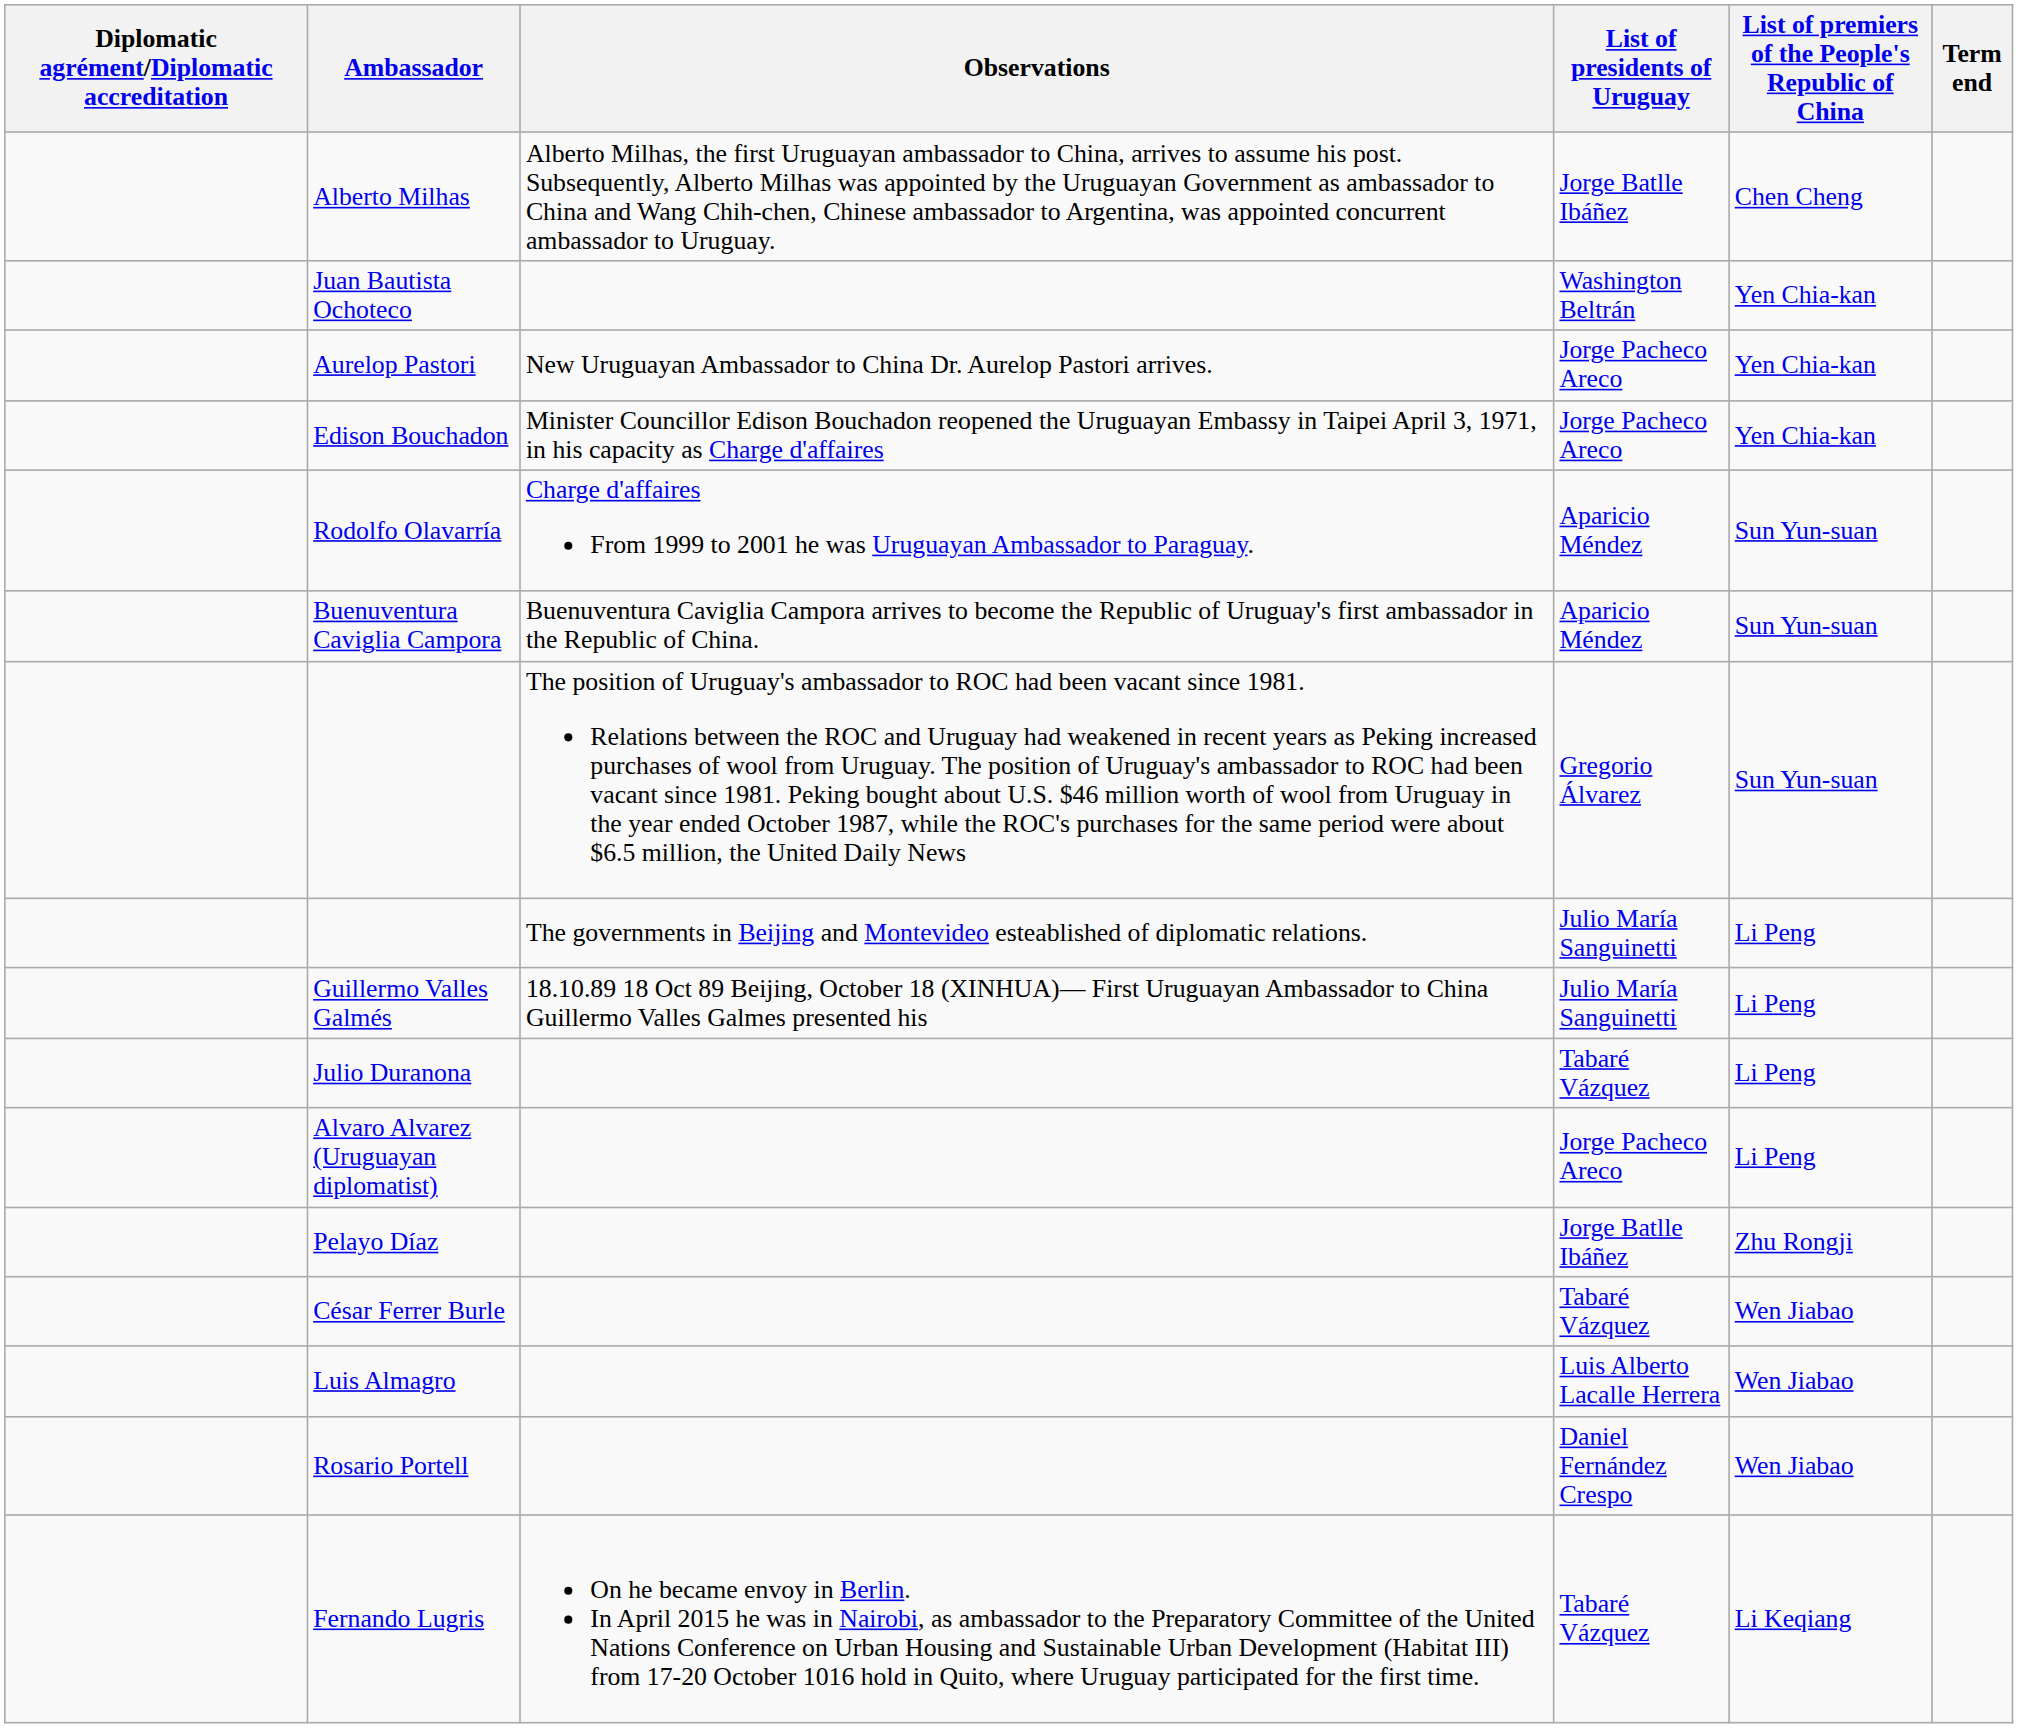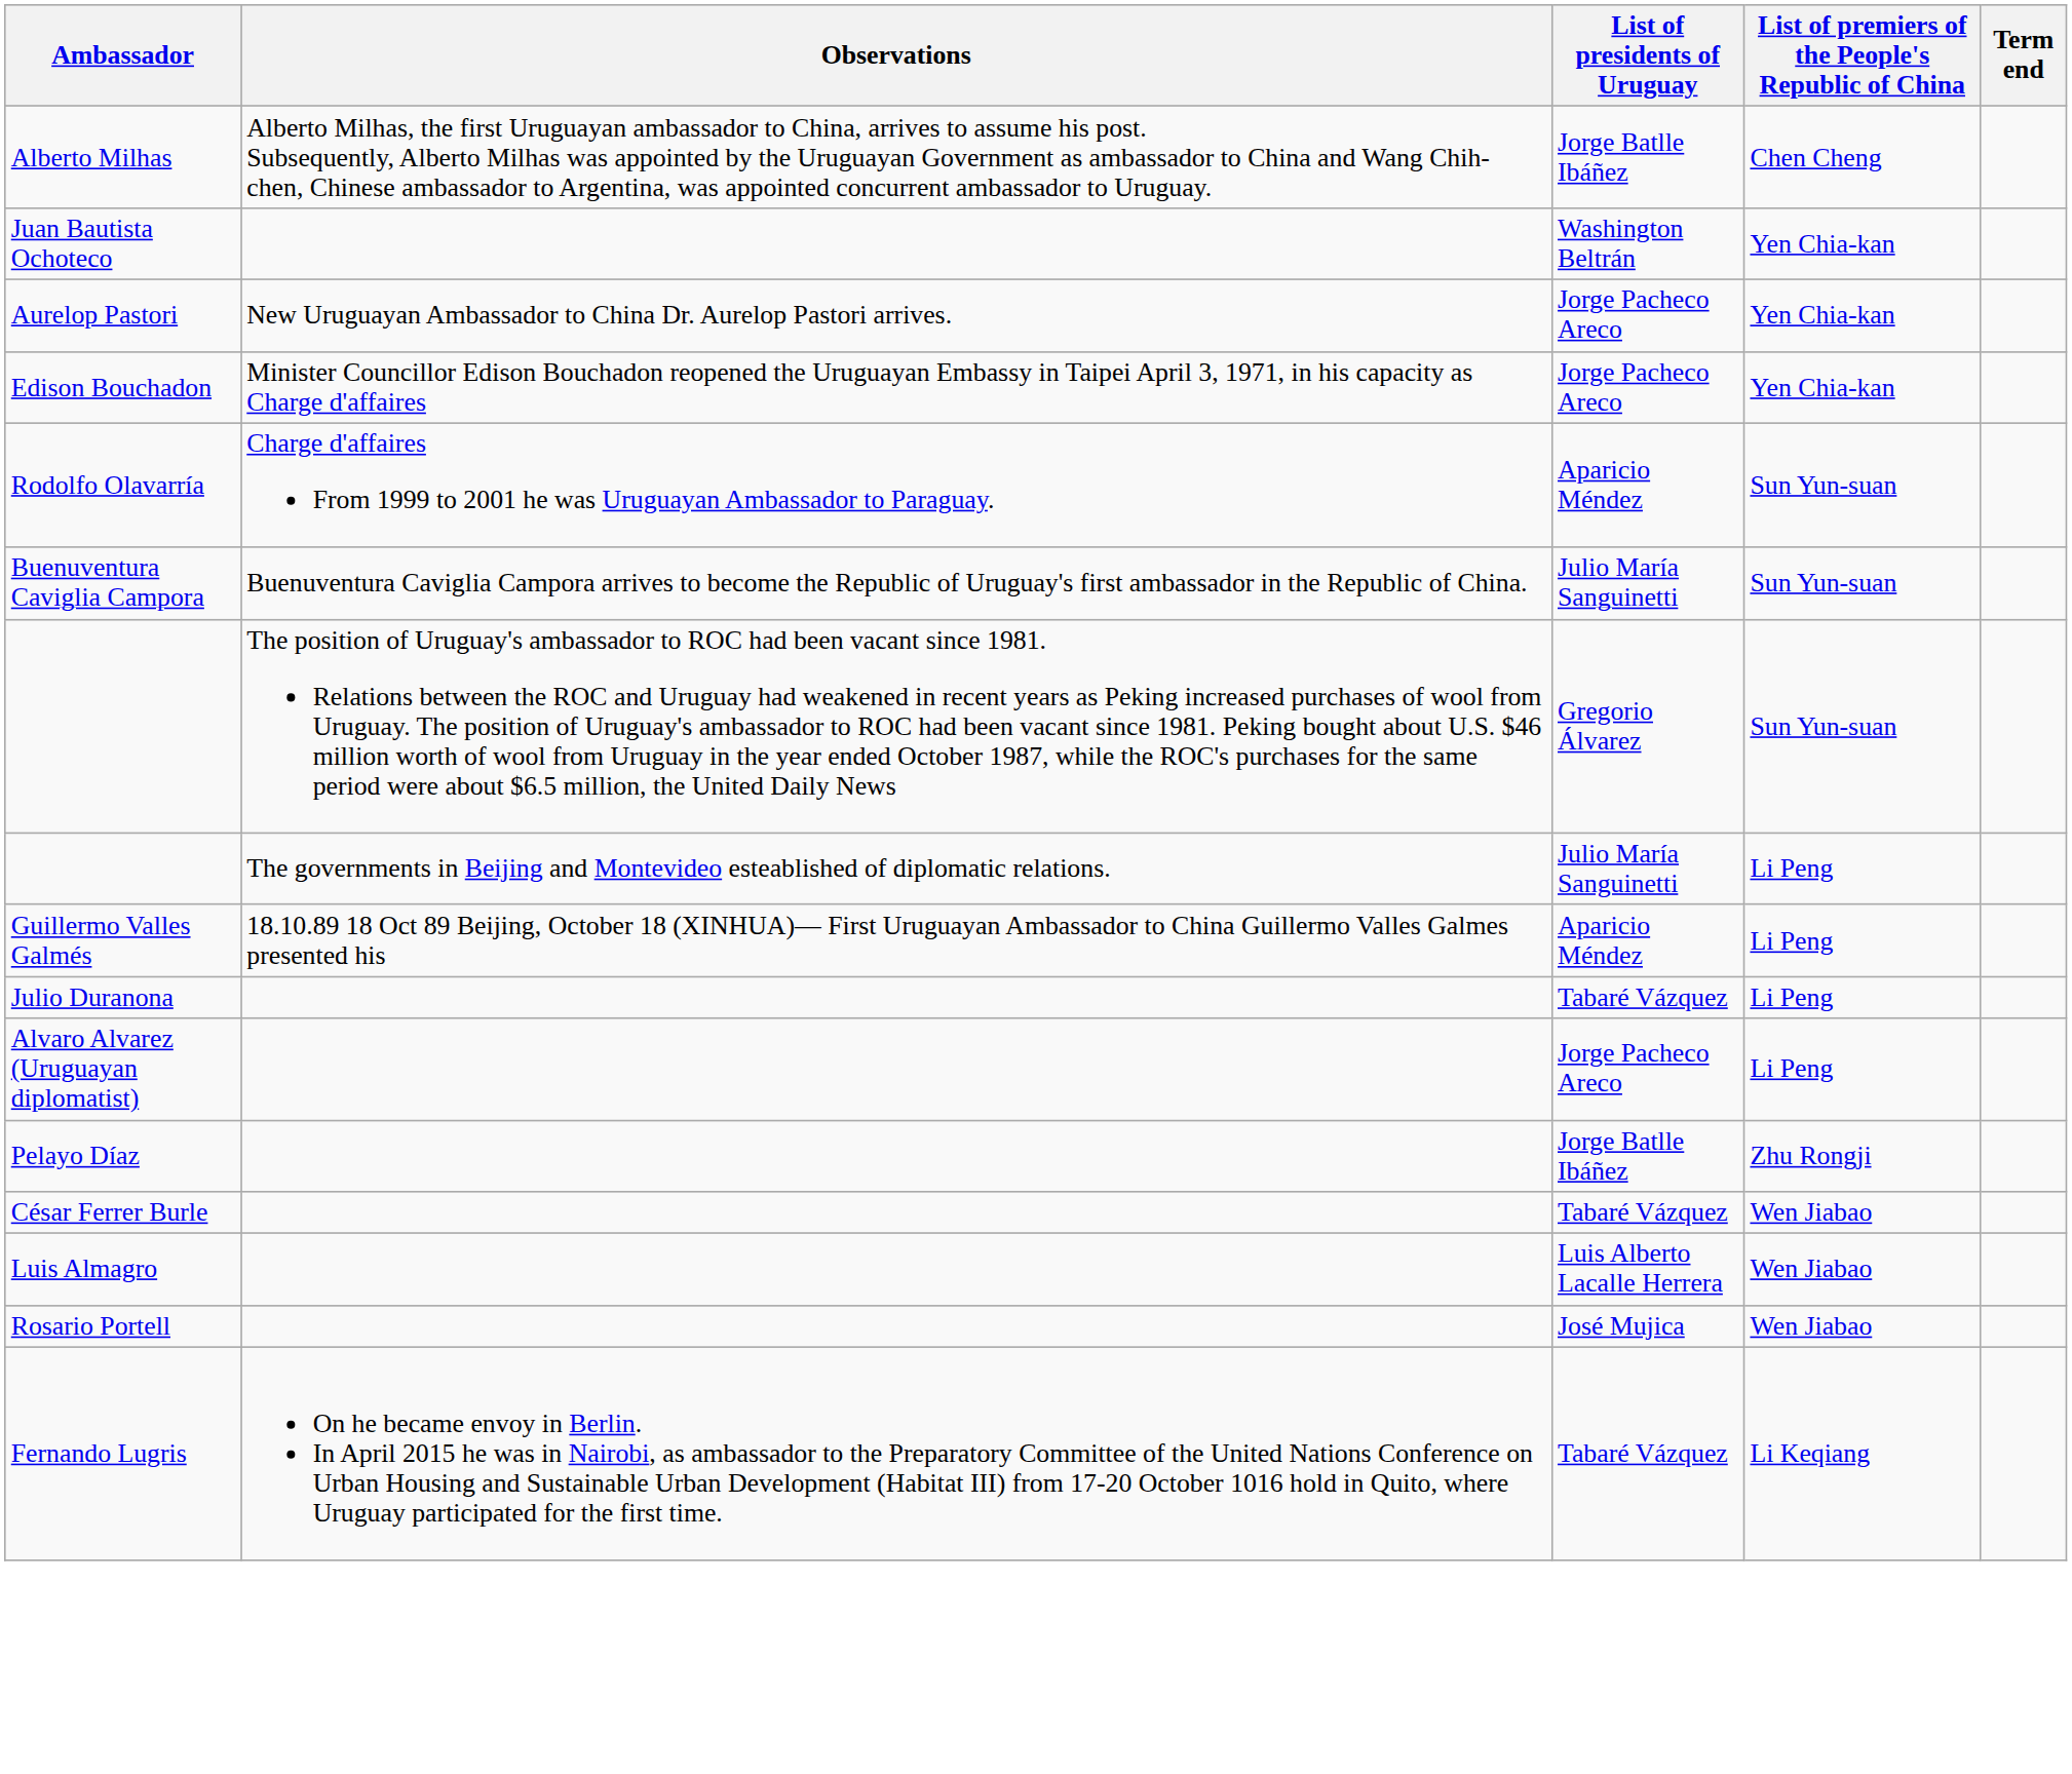- column: Diplomatic agrément/Diplomatic accreditation
Buenuventura Caviglia Campora | List of presidents of Uruguay: Aparicio Méndez -> Julio María Sanguinetti
Guillermo Valles Galmés | List of presidents of Uruguay: Julio María Sanguinetti -> Aparicio Méndez
Rosario Portell | List of presidents of Uruguay: Daniel Fernández Crespo -> José Mujica
